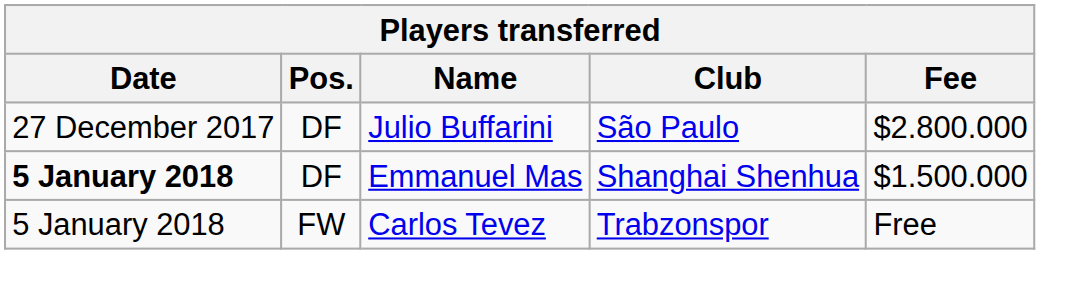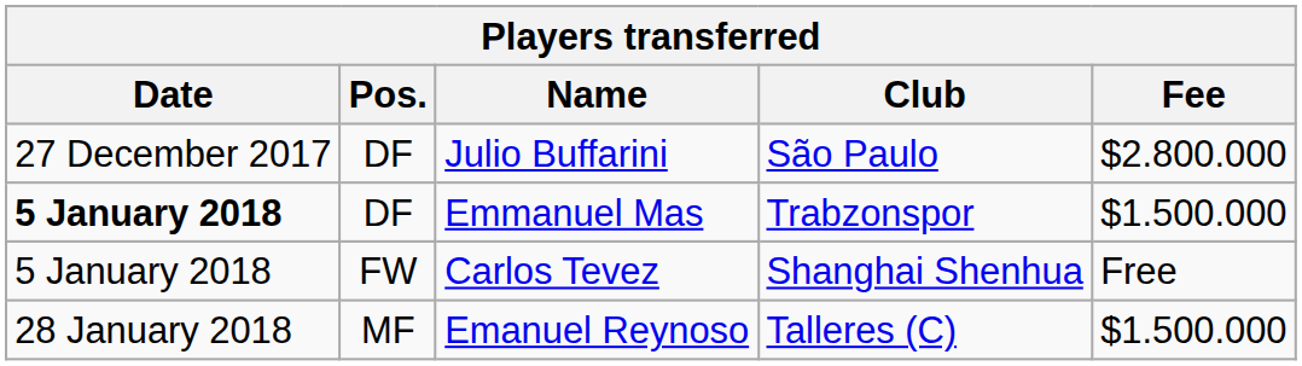Emmanuel Mas | Club: Shanghai Shenhua -> Trabzonspor
Carlos Tevez | Club: Trabzonspor -> Shanghai Shenhua
+ row: 28 January 2018 | MF | Emanuel Reynoso | Talleres (C) | $1.500.000
